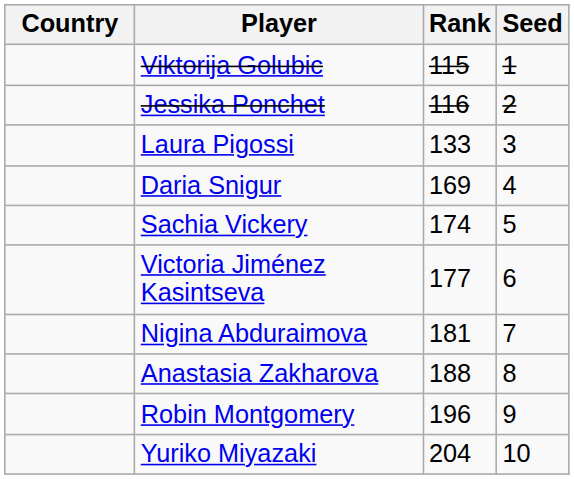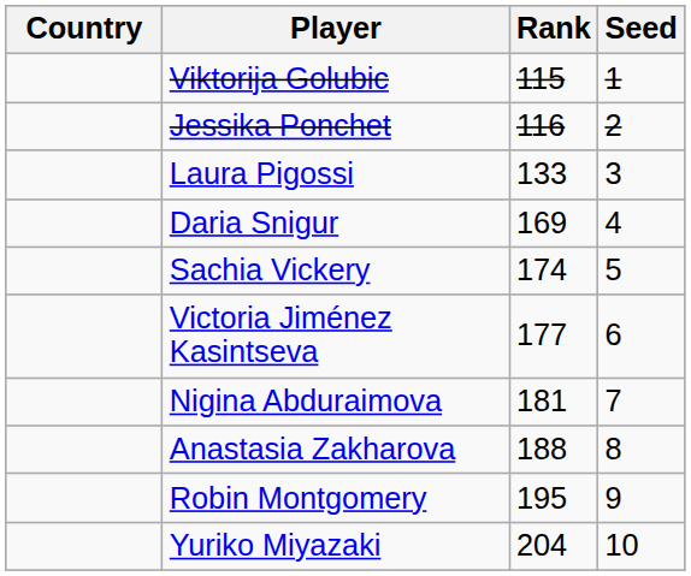Robin Montgomery | Rank: 196 -> 195
